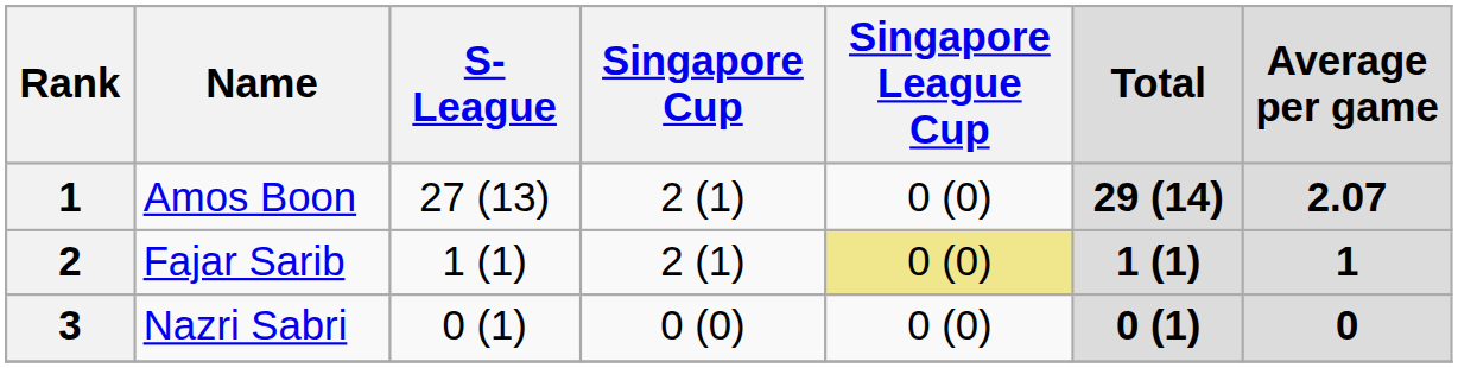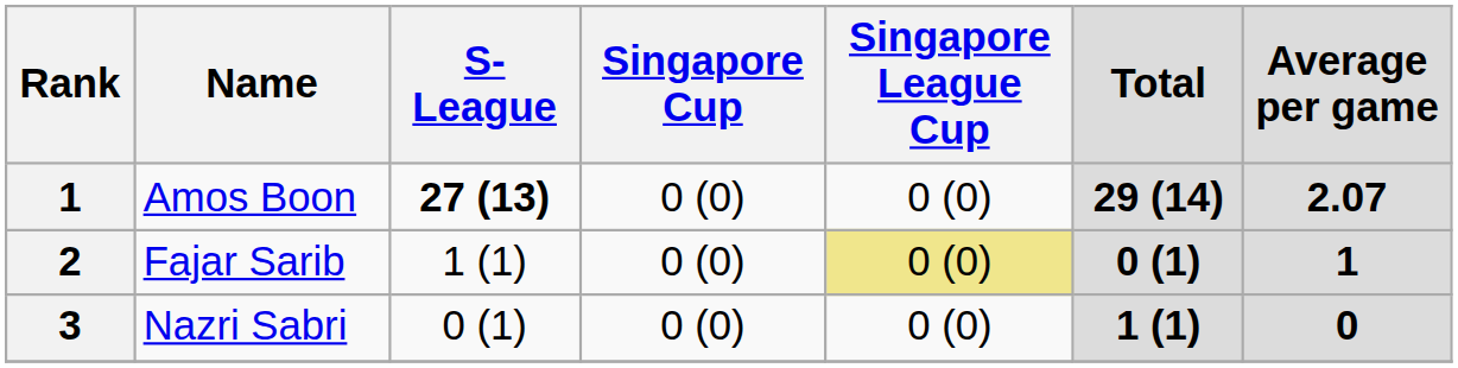Amos Boon | S-League: normal -> bold
Amos Boon | Singapore Cup: 2 (1) -> 0 (0)
Fajar Sarib | Singapore Cup: 2 (1) -> 0 (0)
Fajar Sarib | Total: 1 (1) -> 0 (1)
Nazri Sabri | Total: 0 (1) -> 1 (1)
